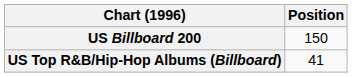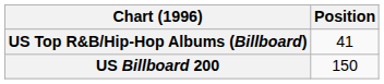rows swapped: US Billboard 200 <-> US Top R&B/Hip-Hop Albums (Billboard)
